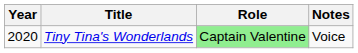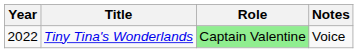Tiny Tina's Wonderlands | Year: 2020 -> 2022
